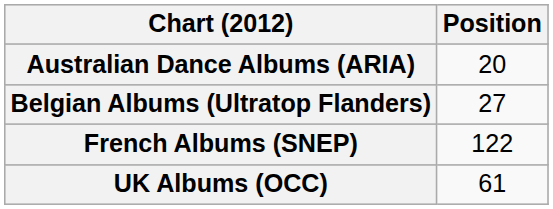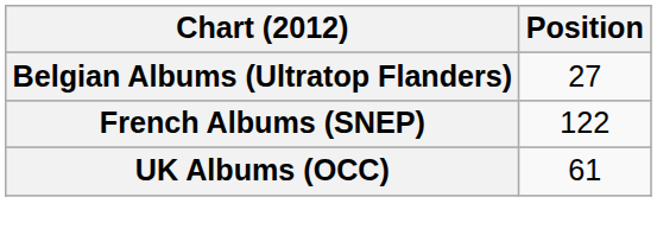- row: Australian Dance Albums (ARIA) | 20
